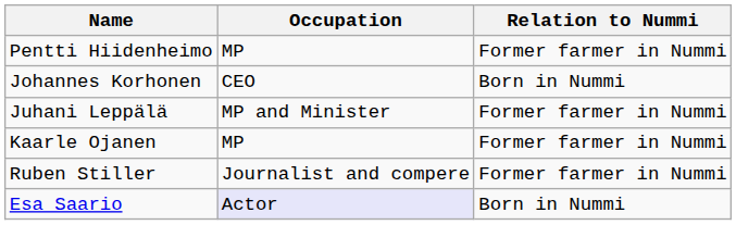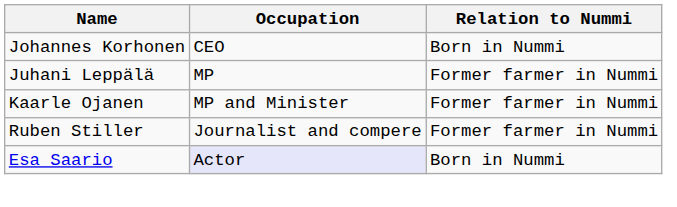- row: Pentti Hiidenheimo | MP | Former farmer in Nummi
Juhani Leppälä | Occupation: MP and Minister -> MP
Kaarle Ojanen | Occupation: MP -> MP and Minister
